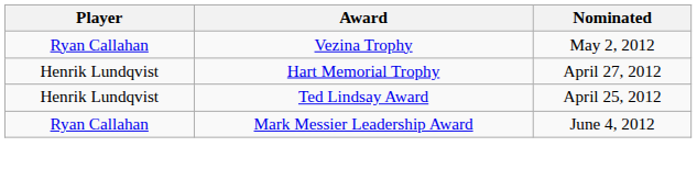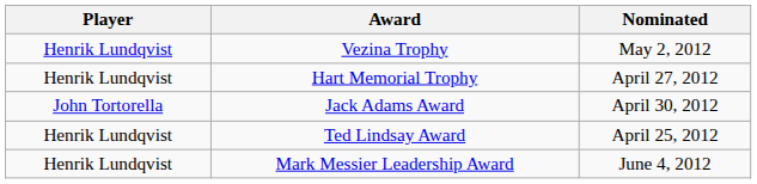Vezina Trophy | Player: Ryan Callahan -> Henrik Lundqvist
+ row: John Tortorella | Jack Adams Award | April 30, 2012
Mark Messier Leadership Award | Player: Ryan Callahan -> Henrik Lundqvist
